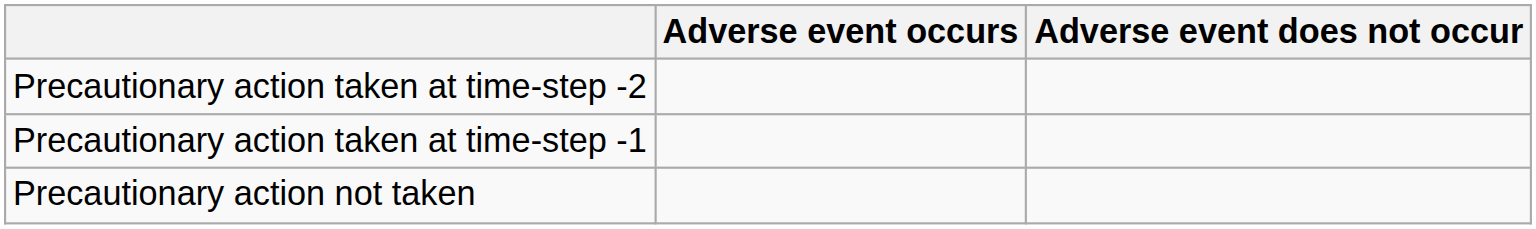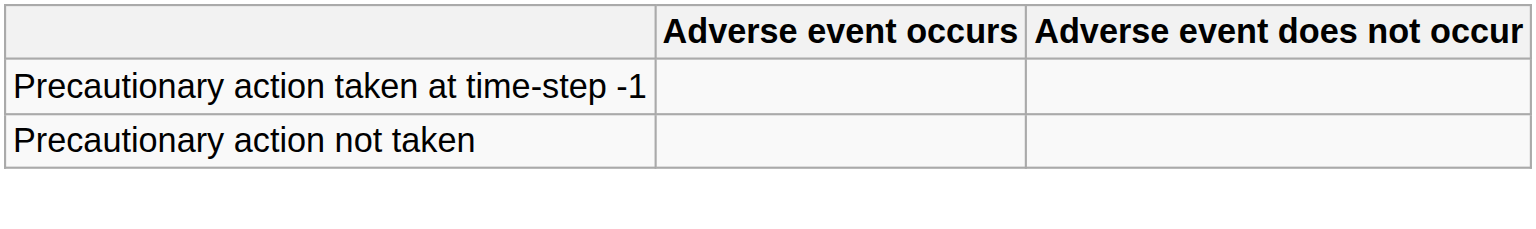- row: Precautionary action taken at time-step -2
